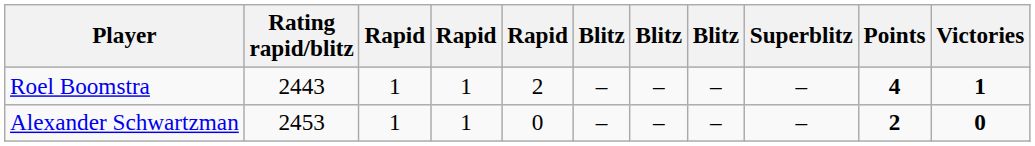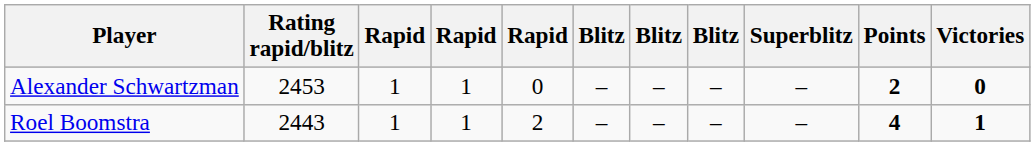rows swapped: Roel Boomstra <-> Alexander Schwartzman
